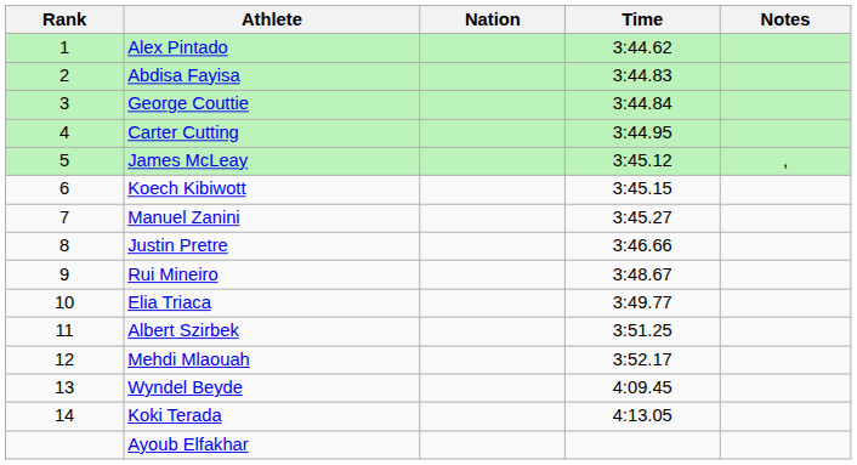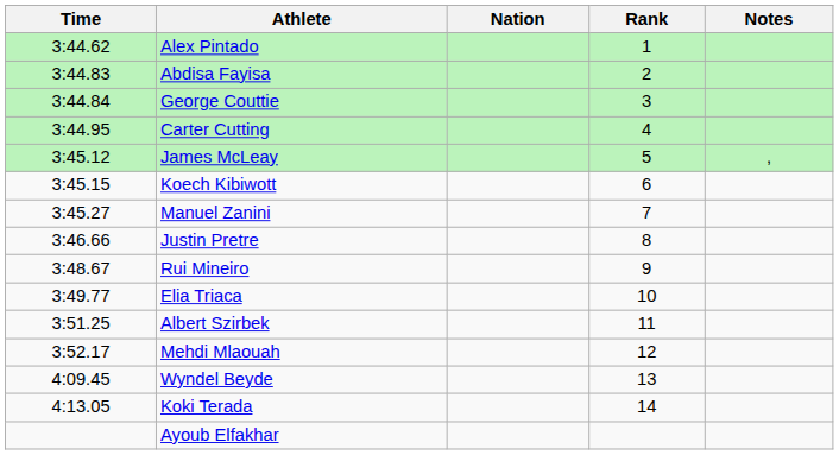columns swapped: Rank <-> Time
